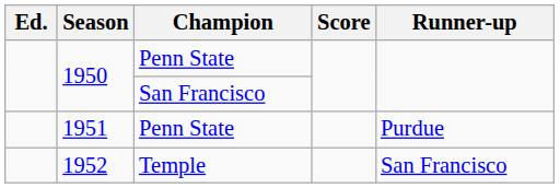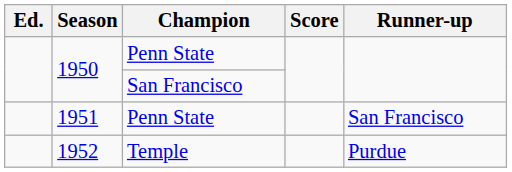1951 | Runner-up: Purdue -> San Francisco
1952 | Runner-up: San Francisco -> Purdue
